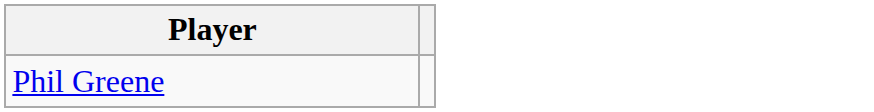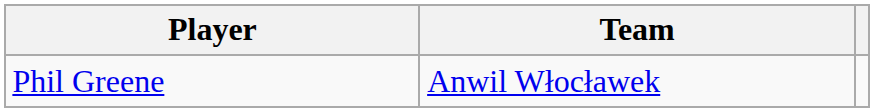+ column: Team | Anwil Włocławek
